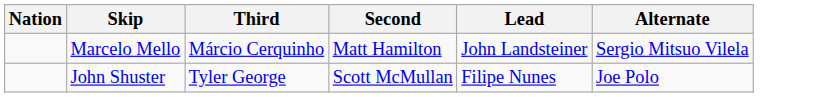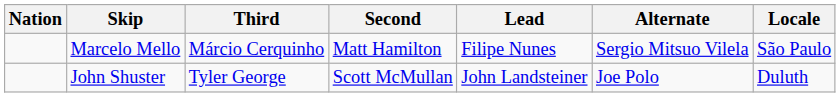+ column: Locale | São Paulo | Duluth
Marcelo Mello | Lead: John Landsteiner -> Filipe Nunes
John Shuster | Lead: Filipe Nunes -> John Landsteiner
